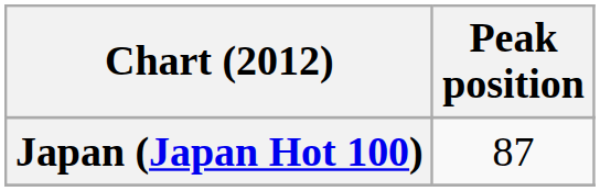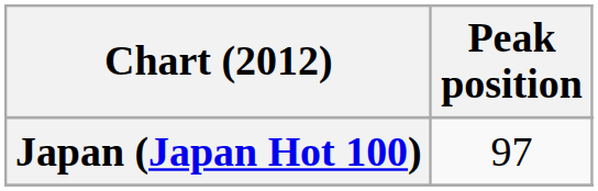Japan (Japan Hot 100) | Peak position: 87 -> 97
